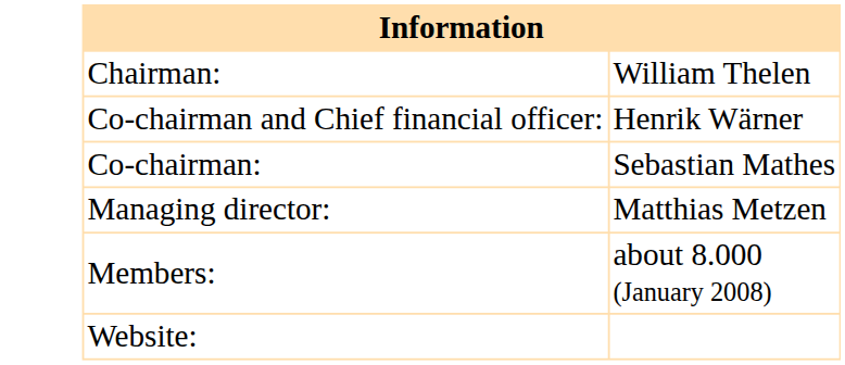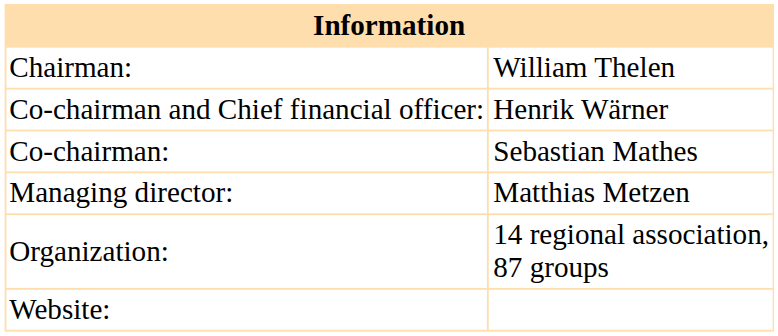- row: Members: | about 8.000 (January 2008)
+ row: Organization: | 14 regional association, 87 groups
